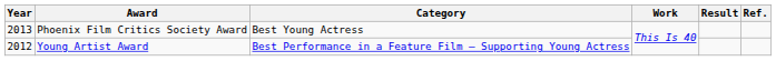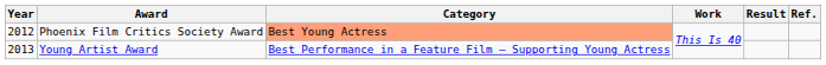Phoenix Film Critics Society Award | Year: 2013 -> 2012
Phoenix Film Critics Society Award | Category: no background -> lightsalmon background
Young Artist Award | Year: 2012 -> 2013
